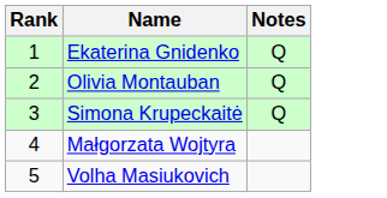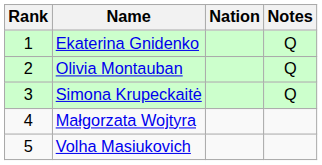+ column: Nation
